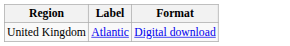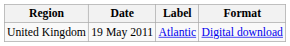+ column: Date | 19 May 2011
